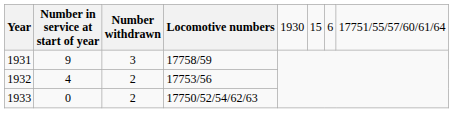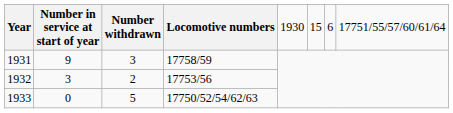1932 | column 2: 4 -> 3
1933 | column 3: 2 -> 5
